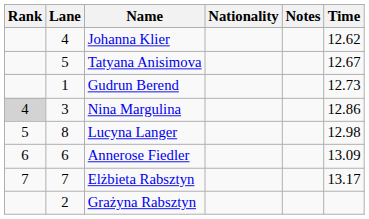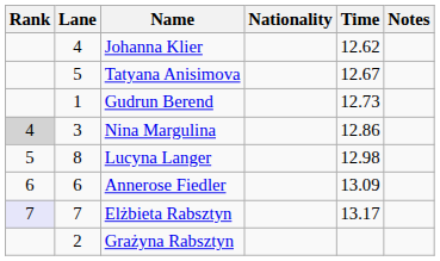columns swapped: Time <-> Notes
Elżbieta Rabsztyn | Rank: no background -> lavender background
